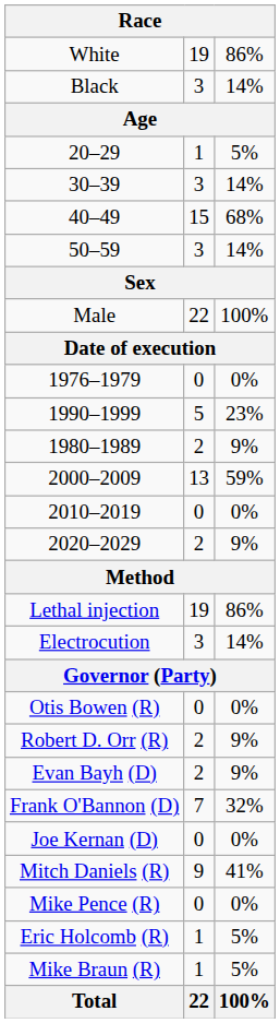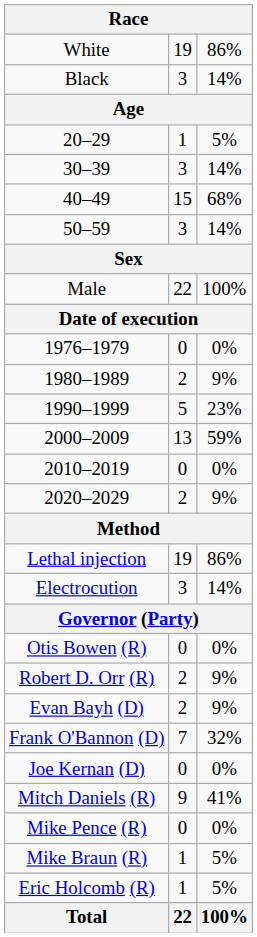rows swapped: 1980–1989 <-> 1990–1999
rows swapped: Eric Holcomb (R) <-> Mike Braun (R)
